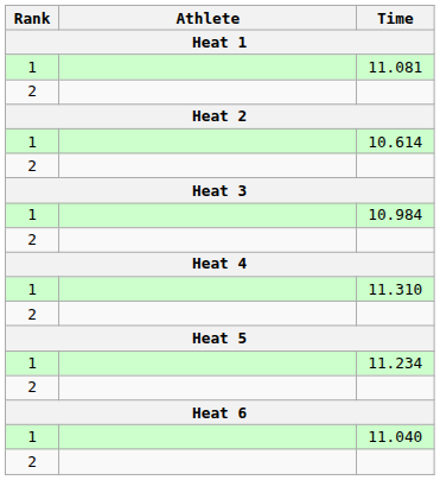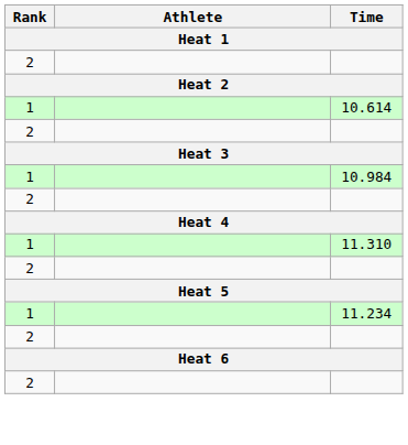- row: 1 | 11.081
- row: 1 | 11.040
